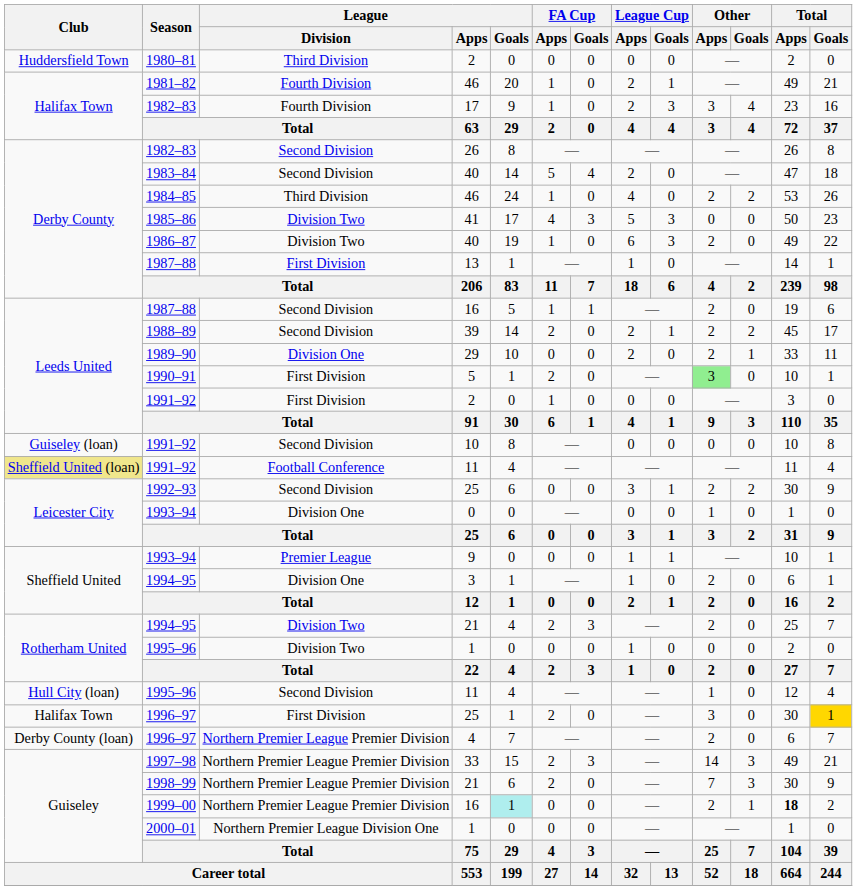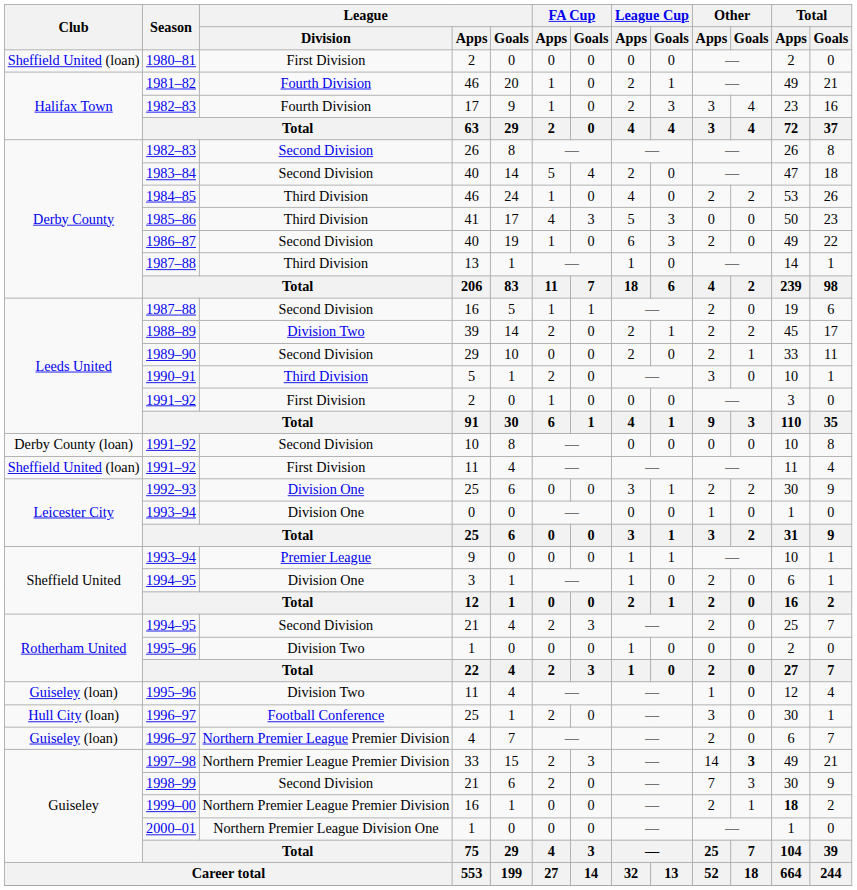1980–81 | Club: Huddersfield Town -> Sheffield United (loan)
1980–81 | League / Division: Third Division -> First Division
1985–86 | League / Division: Division Two -> Third Division
1986–87 | League / Division: Division Two -> Second Division
1987–88 / 13 | League / Division: First Division -> Third Division
1988–89 | League / Division: Second Division -> Division Two
1989–90 | League / Division: Division One -> Second Division
1990–91 | League / Division: First Division -> Third Division
1990–91 | Other / Apps: lightgreen background -> no background
1991–92 / 10 | Club: Guiseley (loan) -> Derby County (loan)
1991–92 / 11 | Club: khaki background -> no background
1991–92 / 11 | League / Division: Football Conference -> First Division
1992–93 | League / Division: Second Division -> Division One
1994–95 / 21 | League / Division: Division Two -> Second Division
1995–96 / 11 | Club: Hull City (loan) -> Guiseley (loan)
1995–96 / 11 | League / Division: Second Division -> Division Two
1996–97 / 25 | Club: Halifax Town -> Hull City (loan)
1996–97 / 25 | League / Division: First Division -> Football Conference
1996–97 / 25 | Total / Goals: gold background -> no background
1996–97 / 4 | Club: Derby County (loan) -> Guiseley (loan)
1997–98 | Other / Goals: normal -> bold
1998–99 | League / Division: Northern Premier League Premier Division -> Second Division
1999–00 | League / Goals: paleturquoise background -> no background
